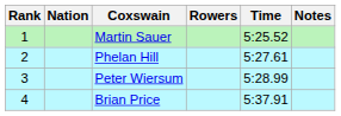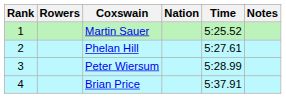columns swapped: Rowers <-> Nation
